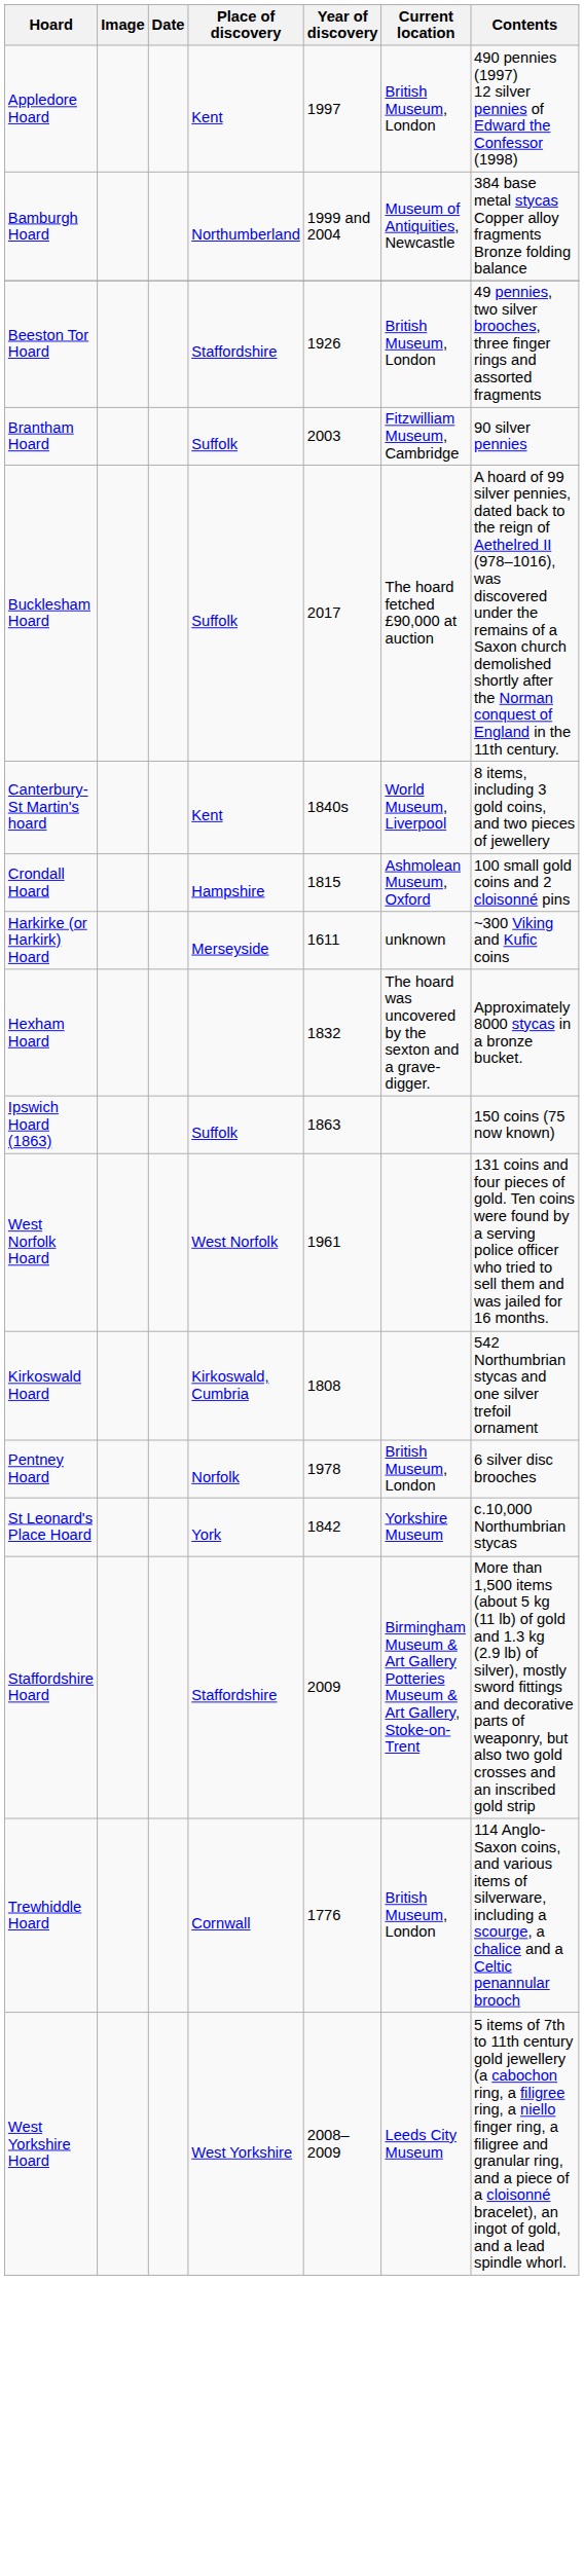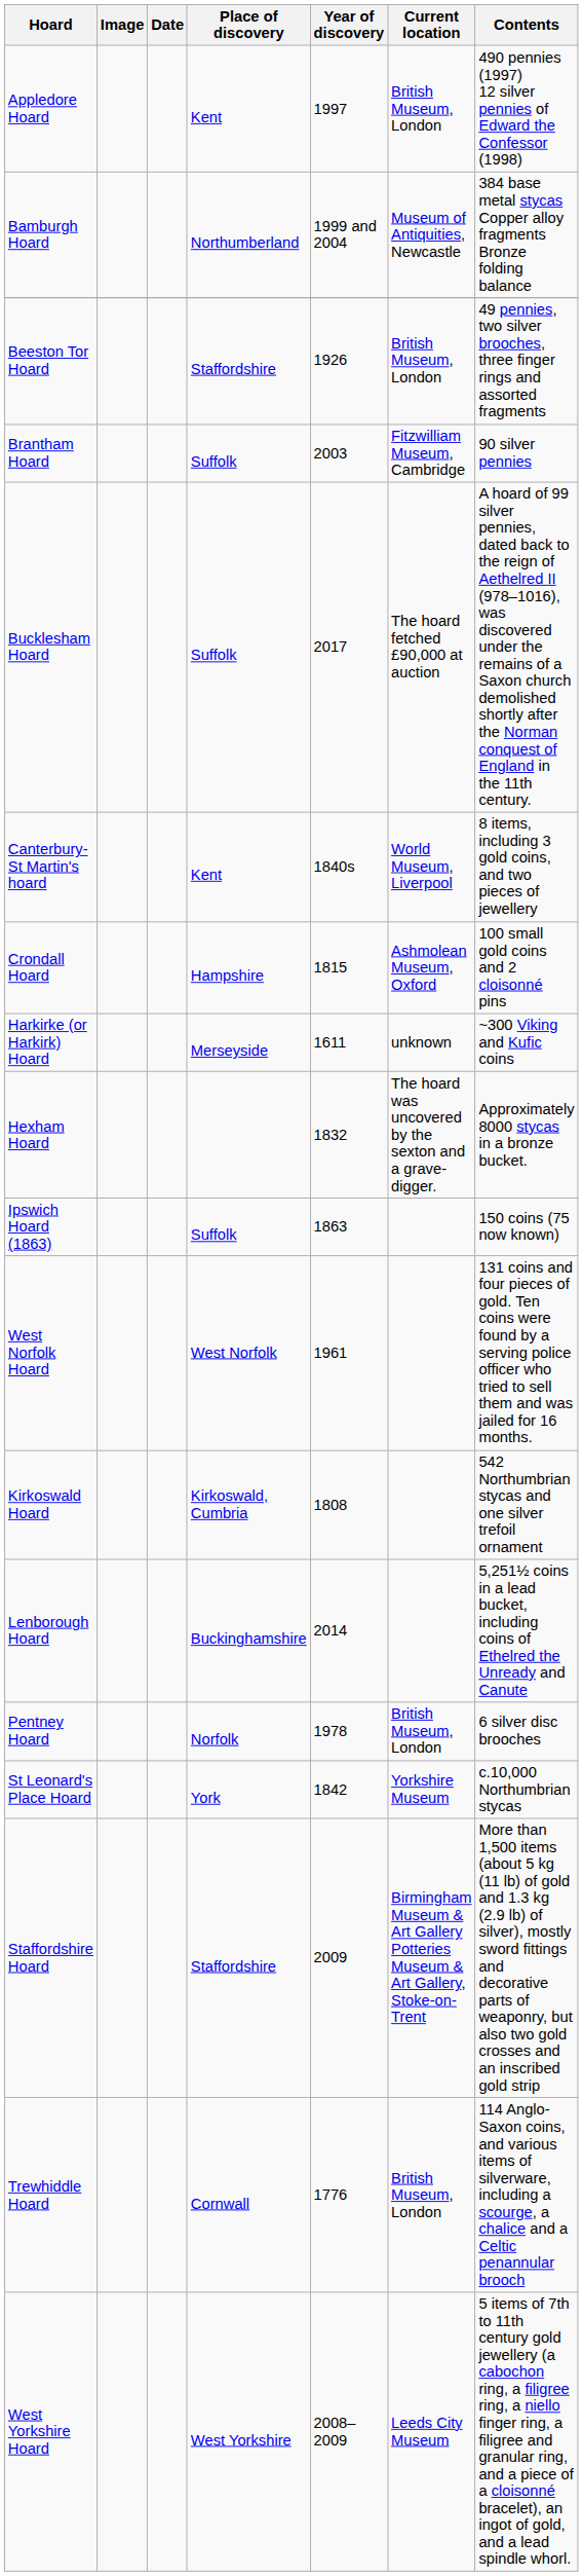+ row: Lenborough Hoard | Buckinghamshire | 2014 | 5,251½ coins in a lead bucket, including coins of Ethelred the Unready and Canute
